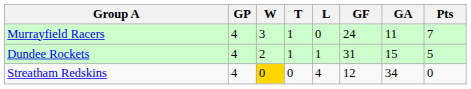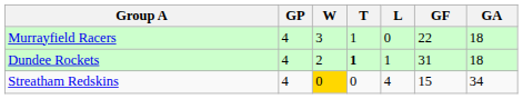- column: Pts | 7 | 5 | 0
Murrayfield Racers | GF: 24 -> 22
Murrayfield Racers | GA: 11 -> 18
Dundee Rockets | T: normal -> bold
Dundee Rockets | GA: 15 -> 18
Streatham Redskins | GF: 12 -> 15
